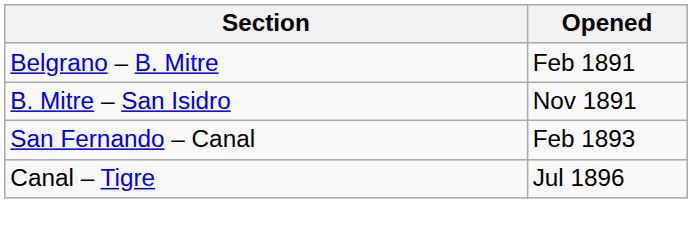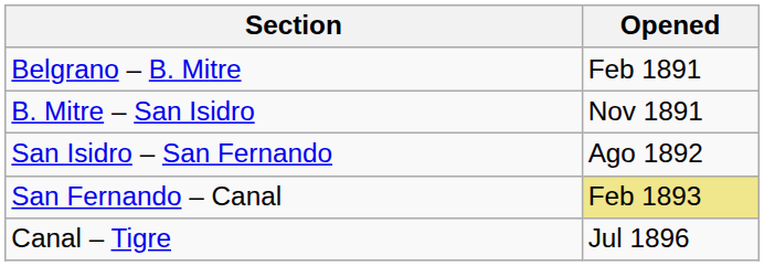+ row: San Isidro – San Fernando | Ago 1892
San Fernando – Canal | Opened: no background -> khaki background
